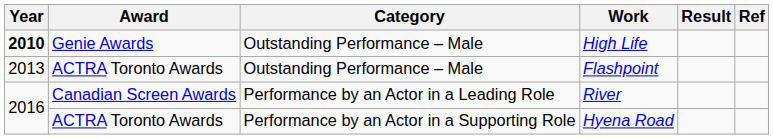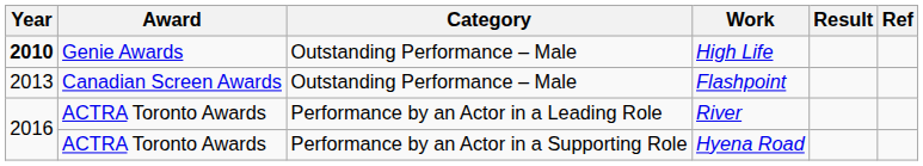Flashpoint | Award: ACTRA Toronto Awards -> Canadian Screen Awards
River | Award: Canadian Screen Awards -> ACTRA Toronto Awards
